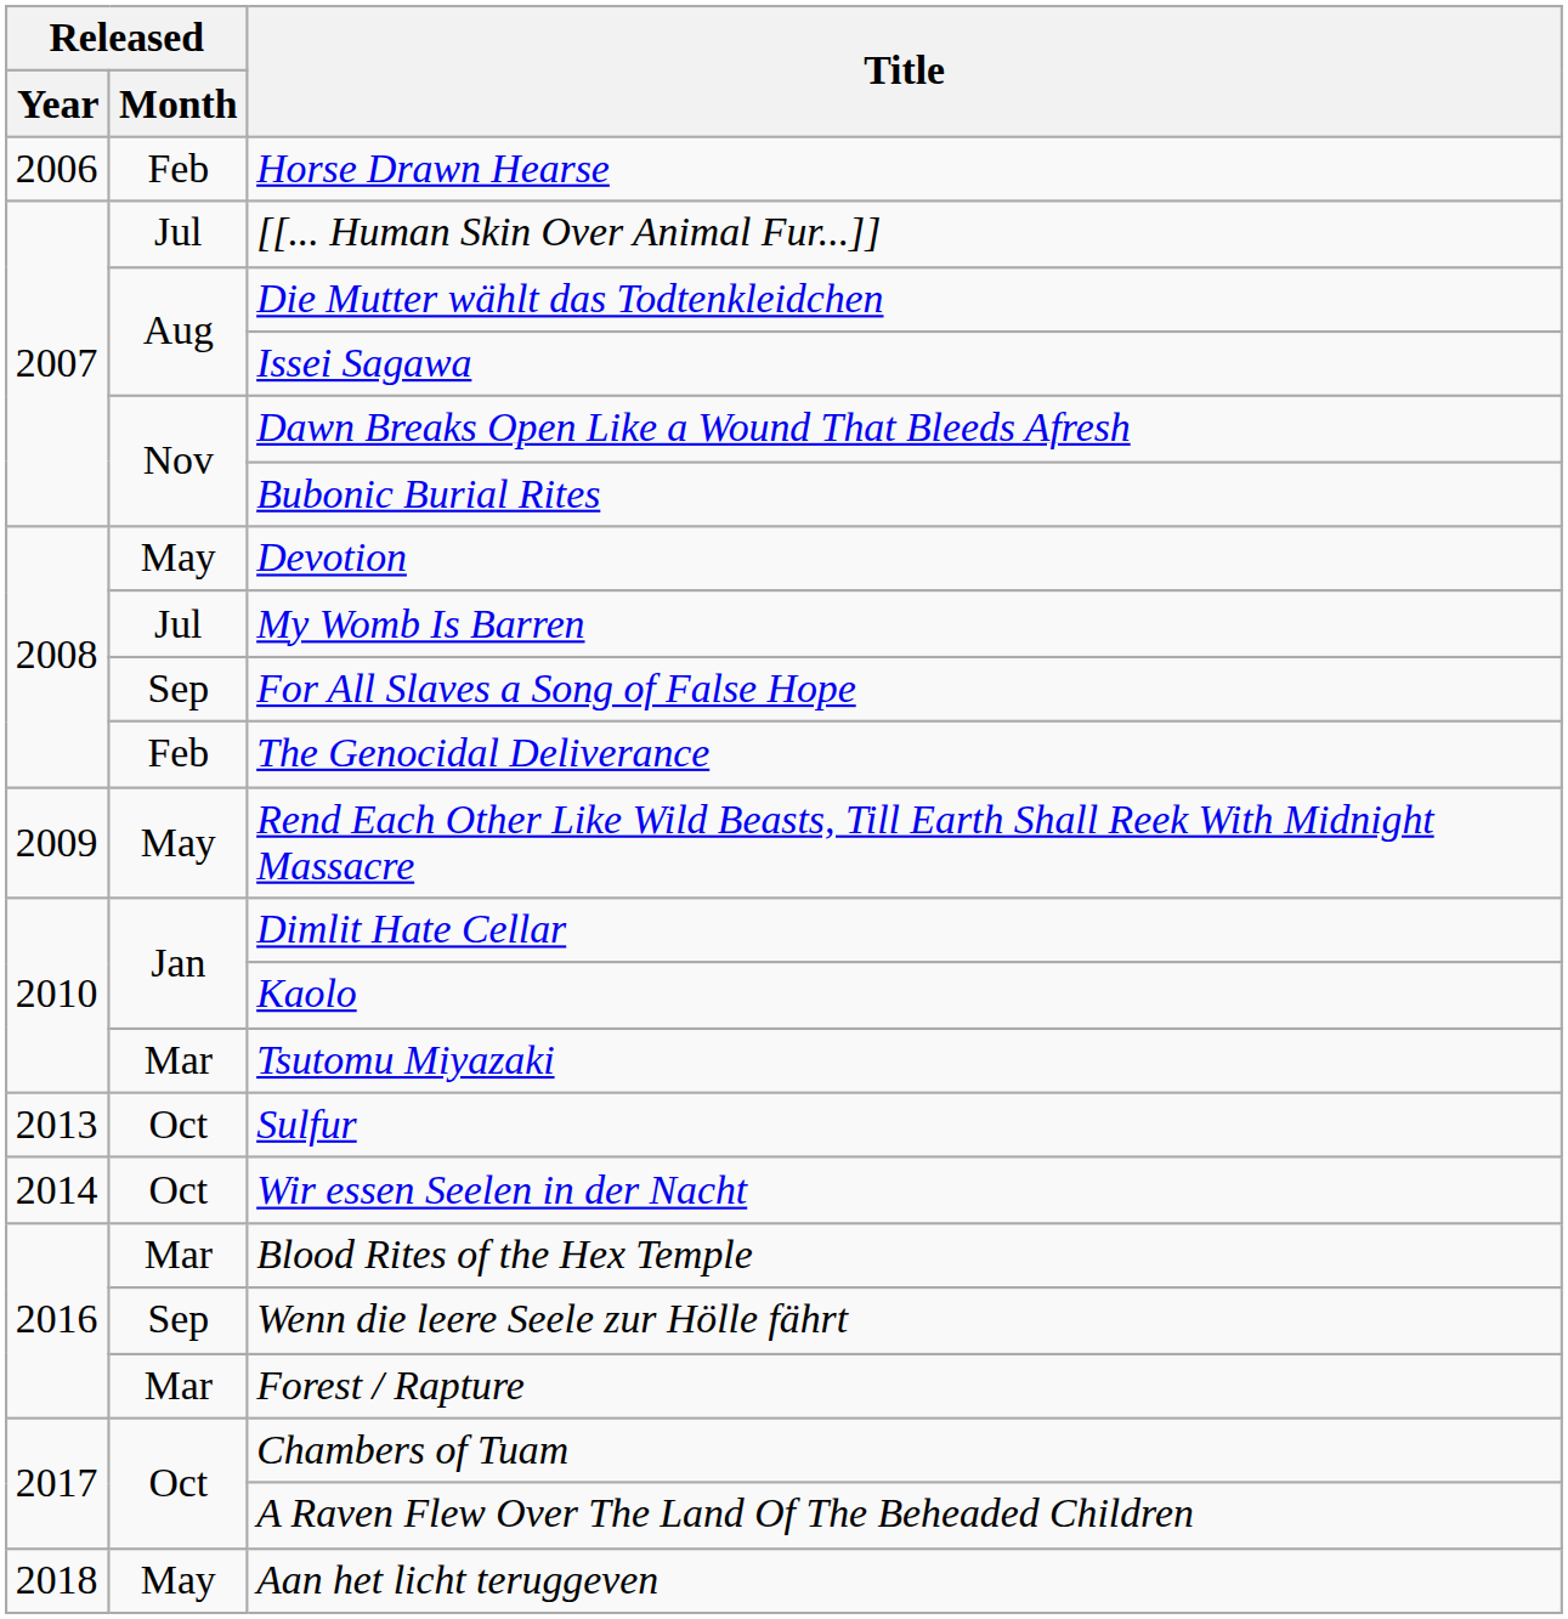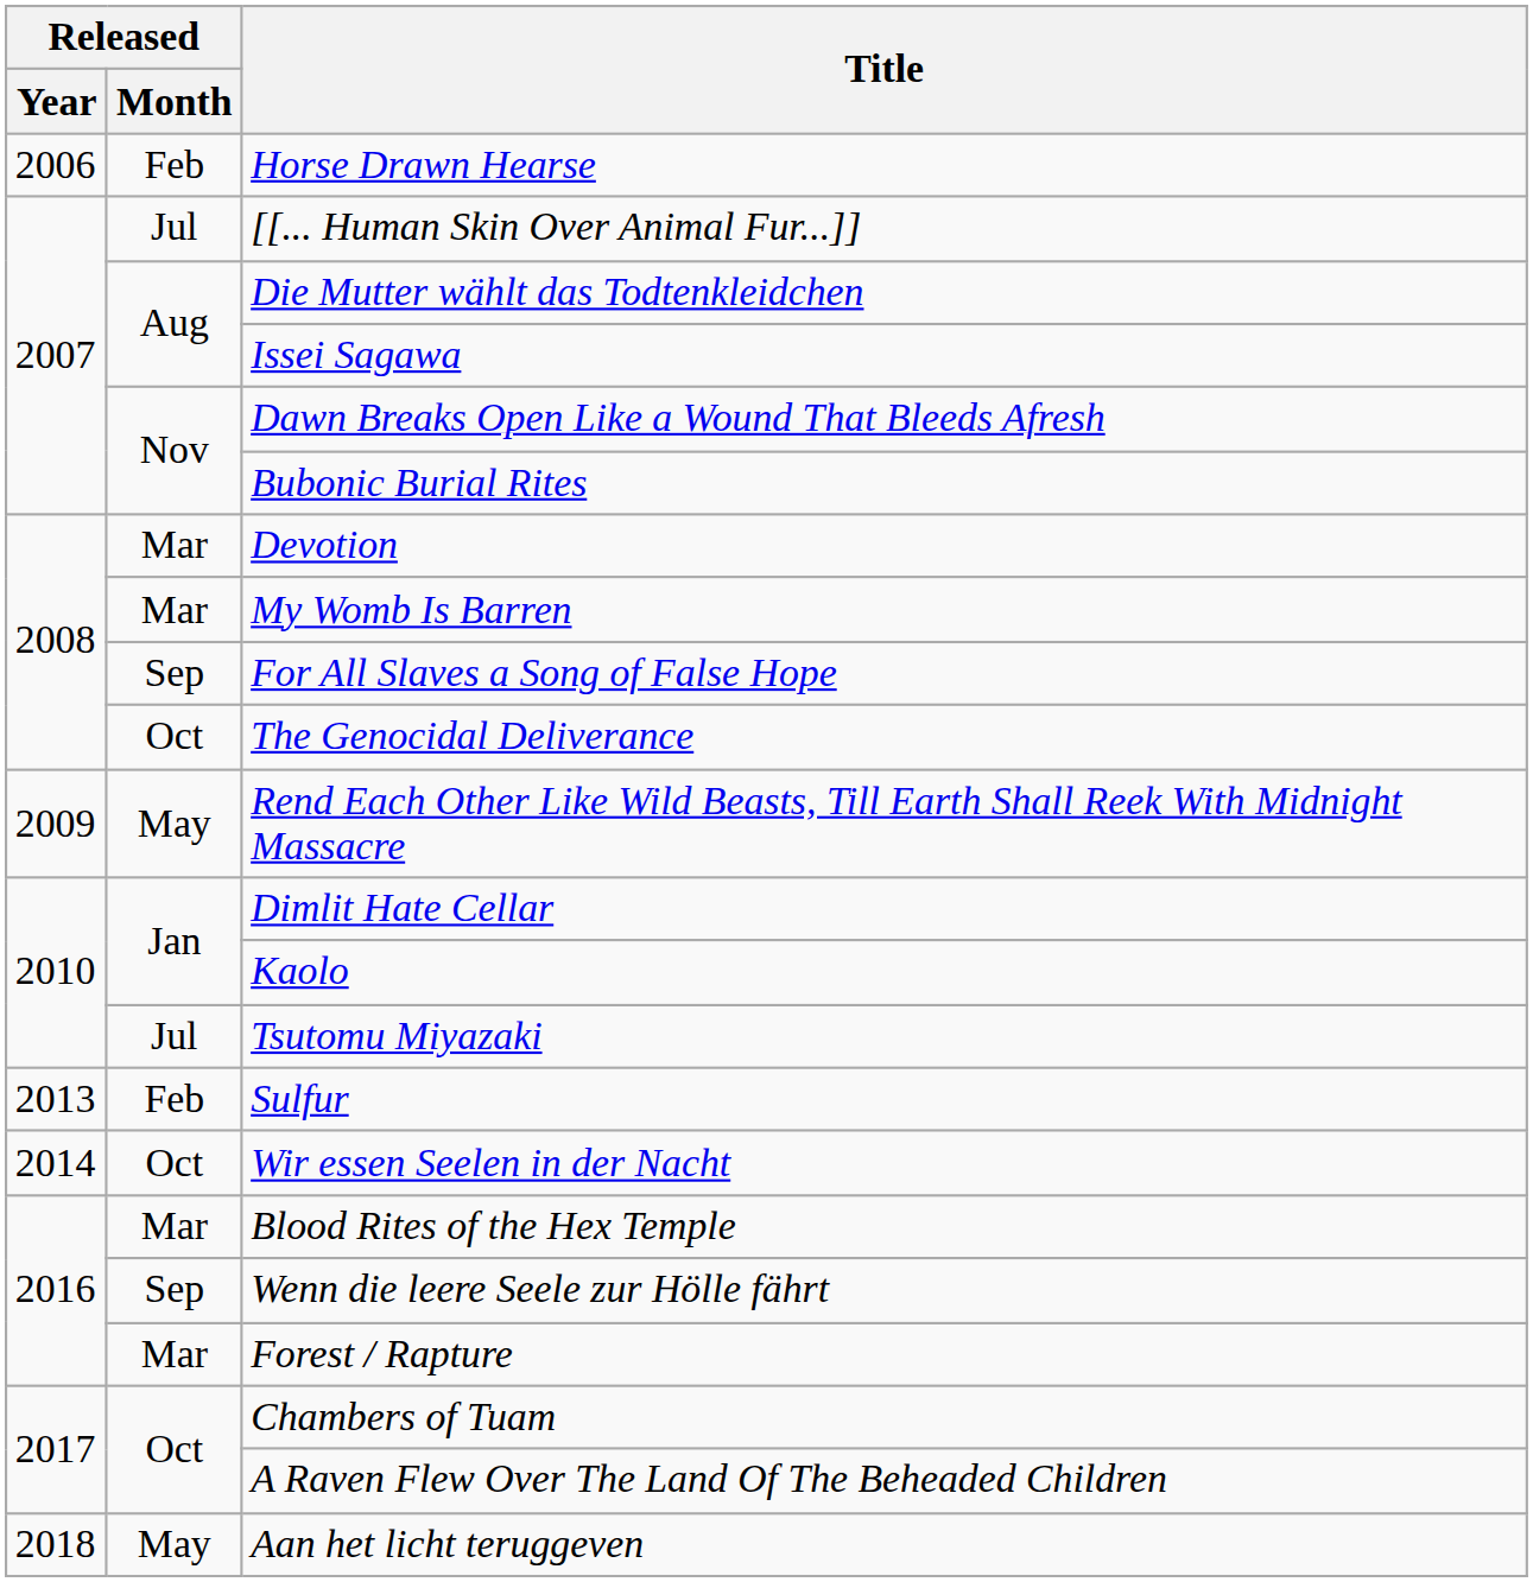Devotion | Released / Month: May -> Mar
My Womb Is Barren | Released / Month: Jul -> Mar
The Genocidal Deliverance | Released / Month: Feb -> Oct
Tsutomu Miyazaki | Released / Month: Mar -> Jul
Sulfur | Released / Month: Oct -> Feb
